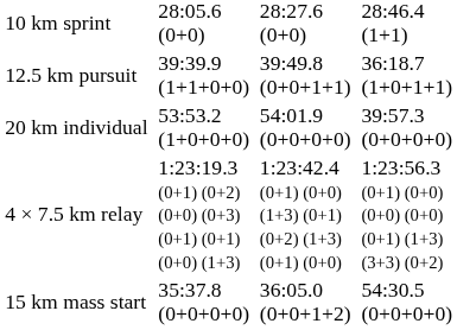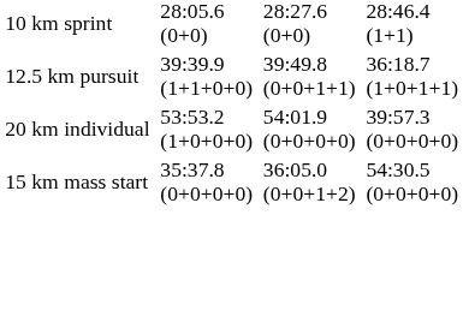- row: 4 × 7.5 km relay | 1:23:19.3 (0+1) (0+2) (0+0) (0+3) (0+1) (0+1) (0+0) (1+3) | 1:23:42.4 (0+1) (0+0) (1+3) (0+1) (0+2) (1+3) (0+1) (0+0) | 1:23:56.3 (0+1) (0+0) (0+0) (0+0) (0+1) (1+3) (3+3) (0+2)
